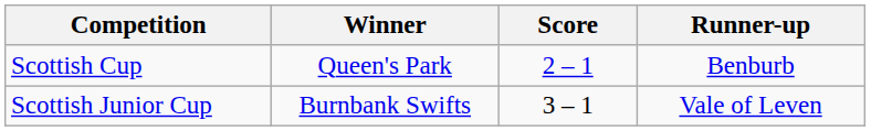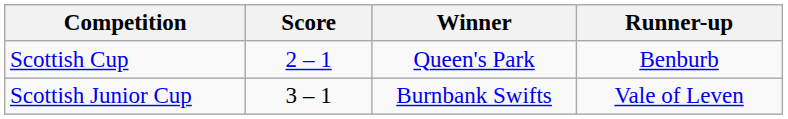columns swapped: Winner <-> Score
